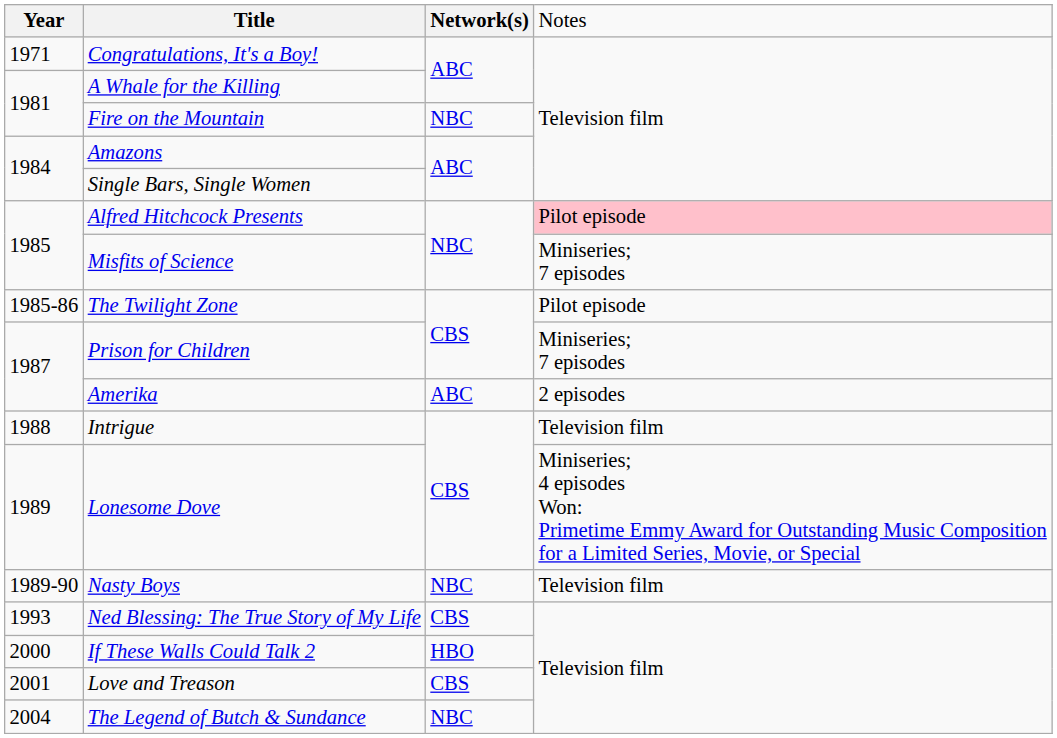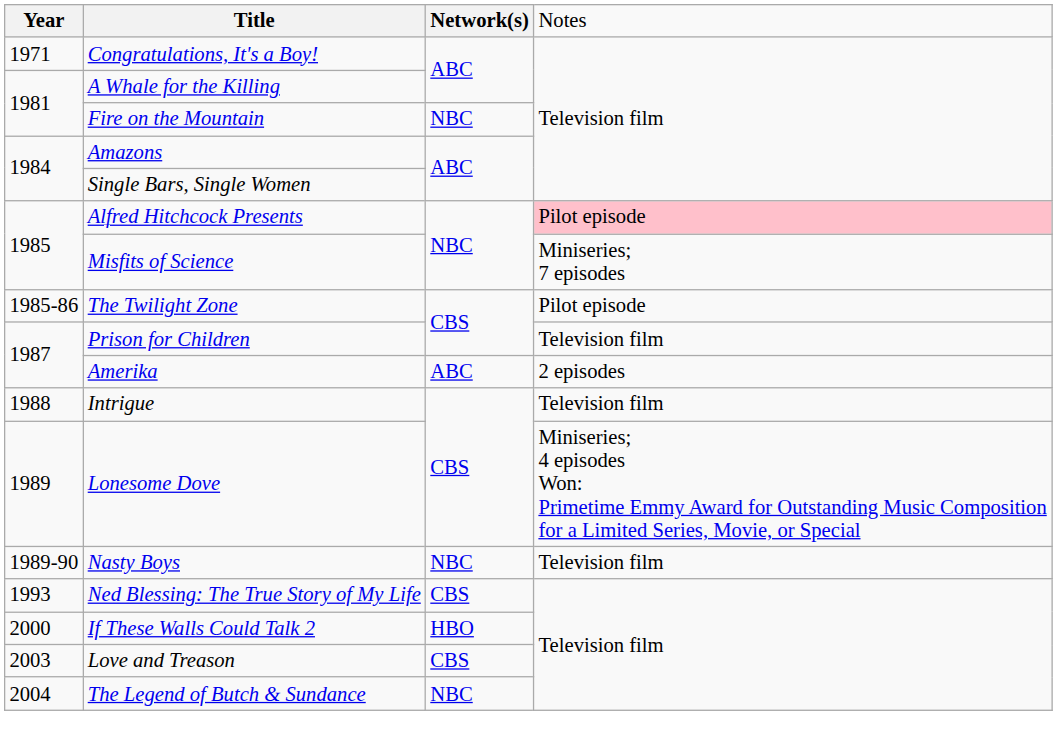Prison for Children | column 4: Miniseries; 7 episodes -> Television film
Love and Treason | column 1: 2001 -> 2003
